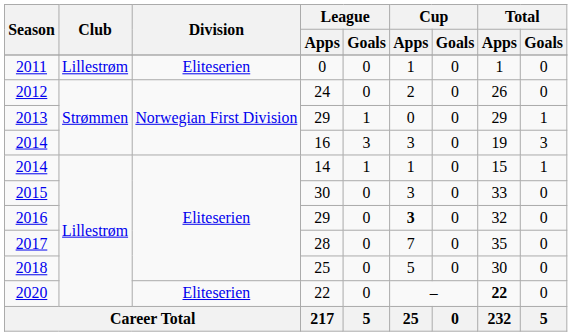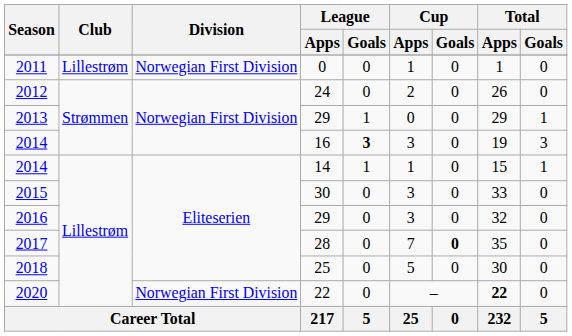2011 | Division: Eliteserien -> Norwegian First Division
2014 / 16 | League / Goals: normal -> bold
2016 | Cup / Apps: bold -> normal
2017 | Cup / Goals: normal -> bold
2020 | Division: Eliteserien -> Norwegian First Division
